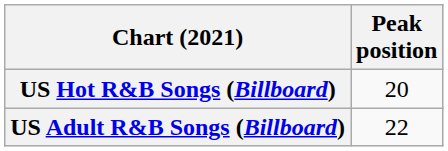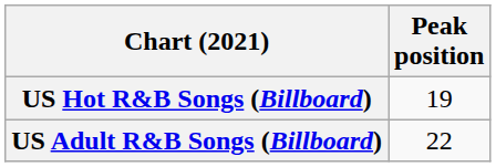US Hot R&B Songs (Billboard) | Peak position: 20 -> 19
